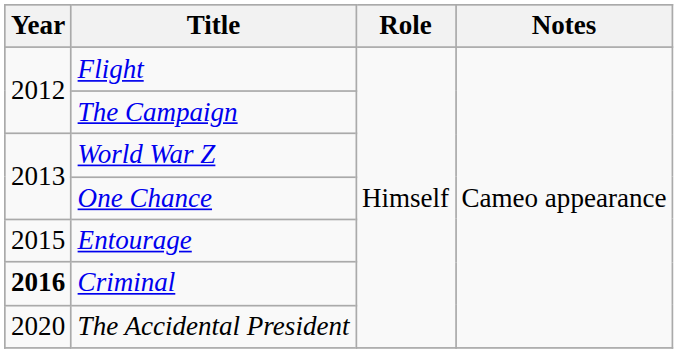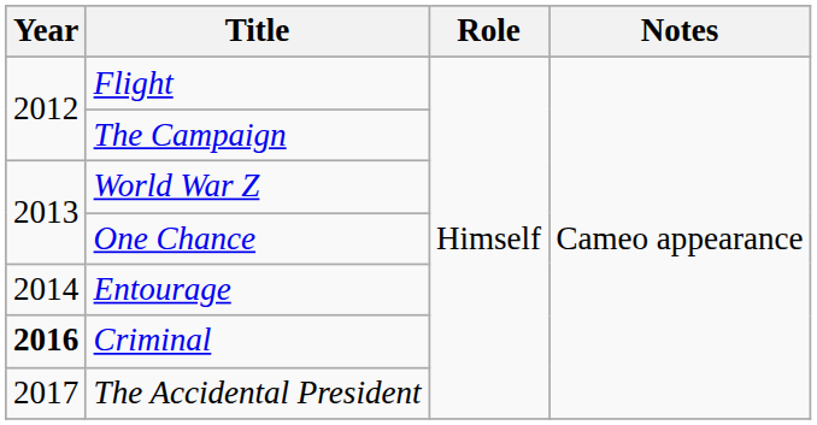Entourage | Year: 2015 -> 2014
The Accidental President | Year: 2020 -> 2017
